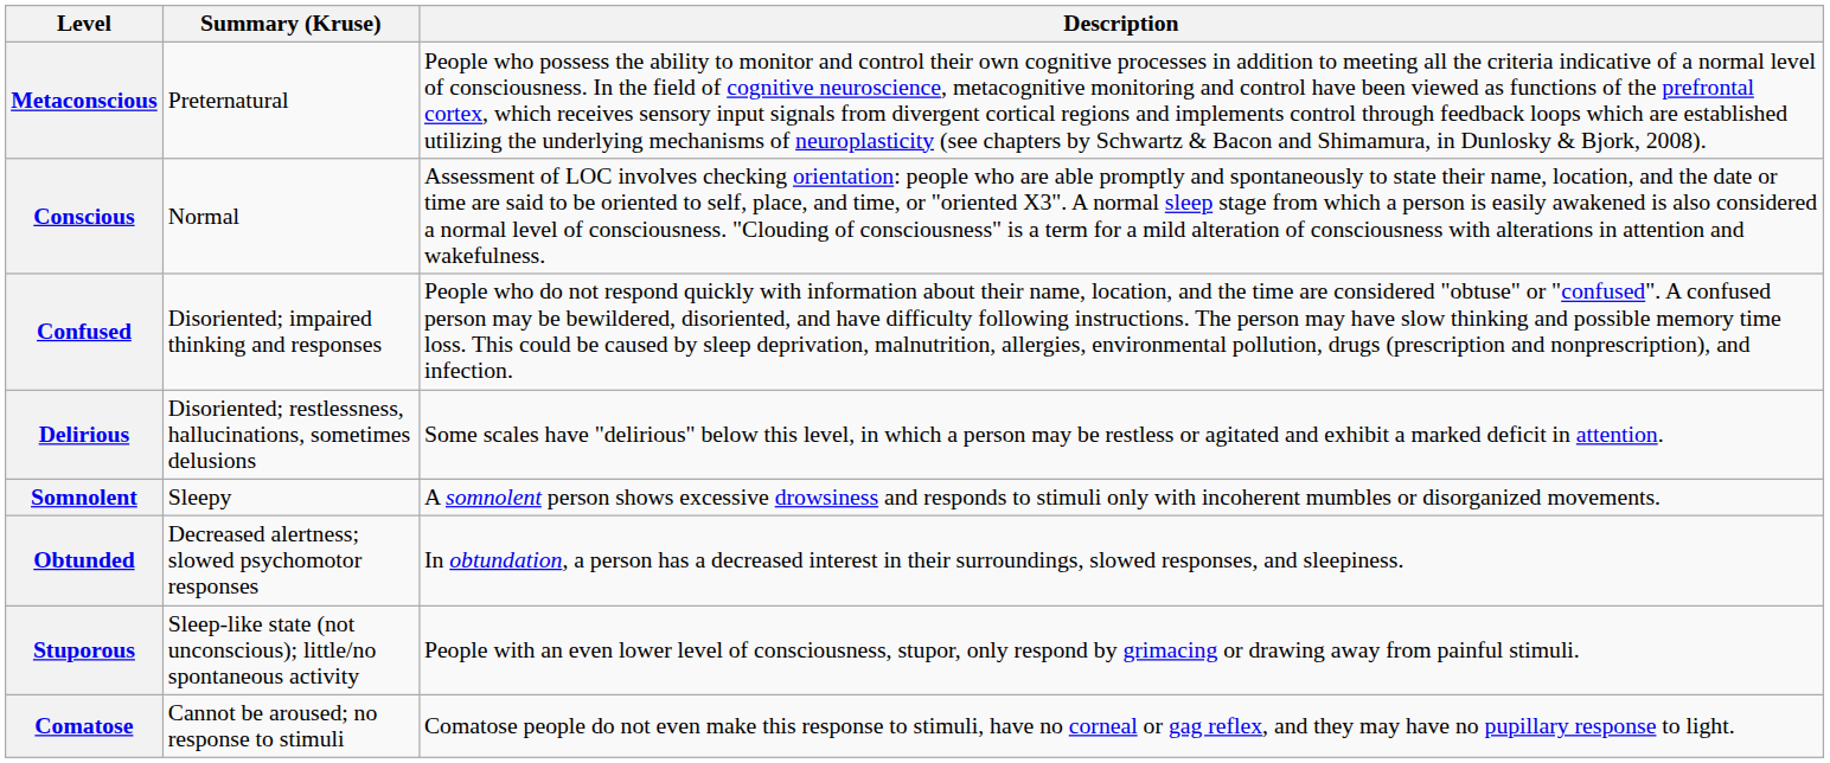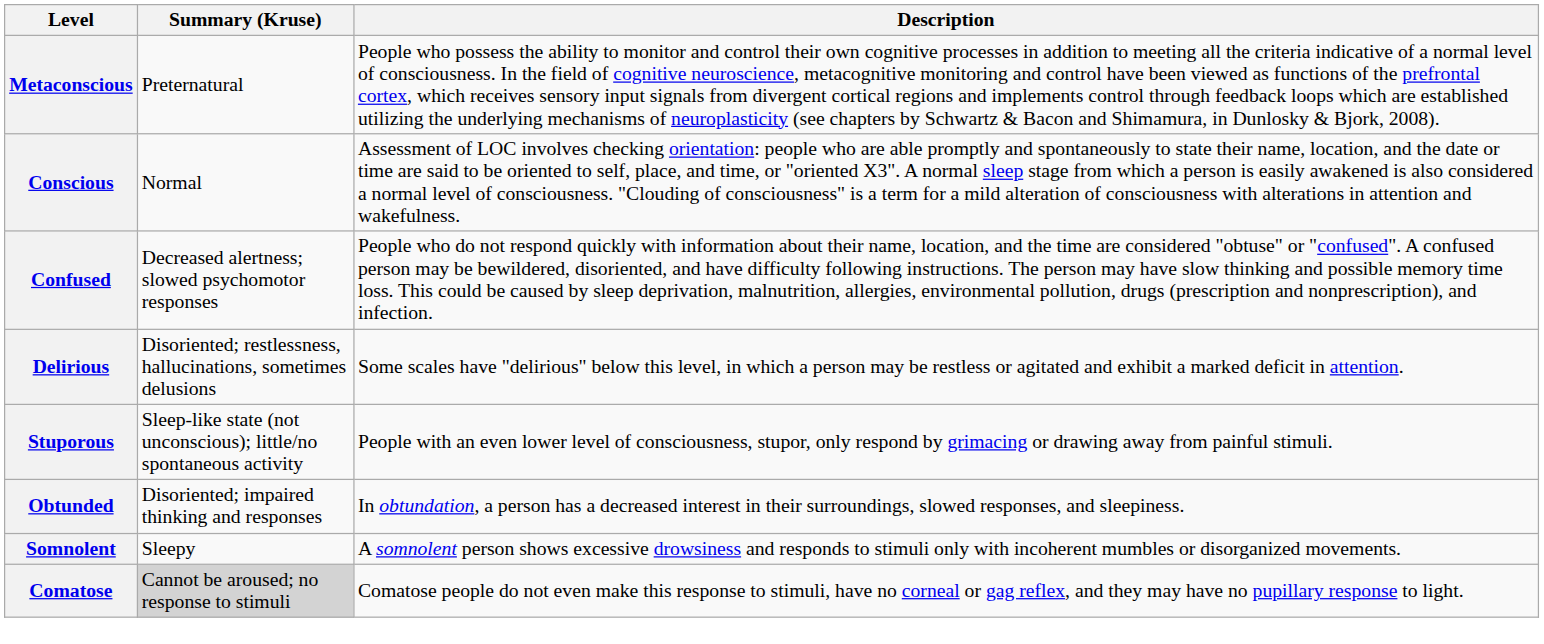Confused | Summary (Kruse): Disoriented; impaired thinking and responses -> Decreased alertness; slowed psychomotor responses
rows swapped: Somnolent <-> Stuporous
Obtunded | Summary (Kruse): Decreased alertness; slowed psychomotor responses -> Disoriented; impaired thinking and responses
Comatose | Summary (Kruse): no background -> lightgrey background
